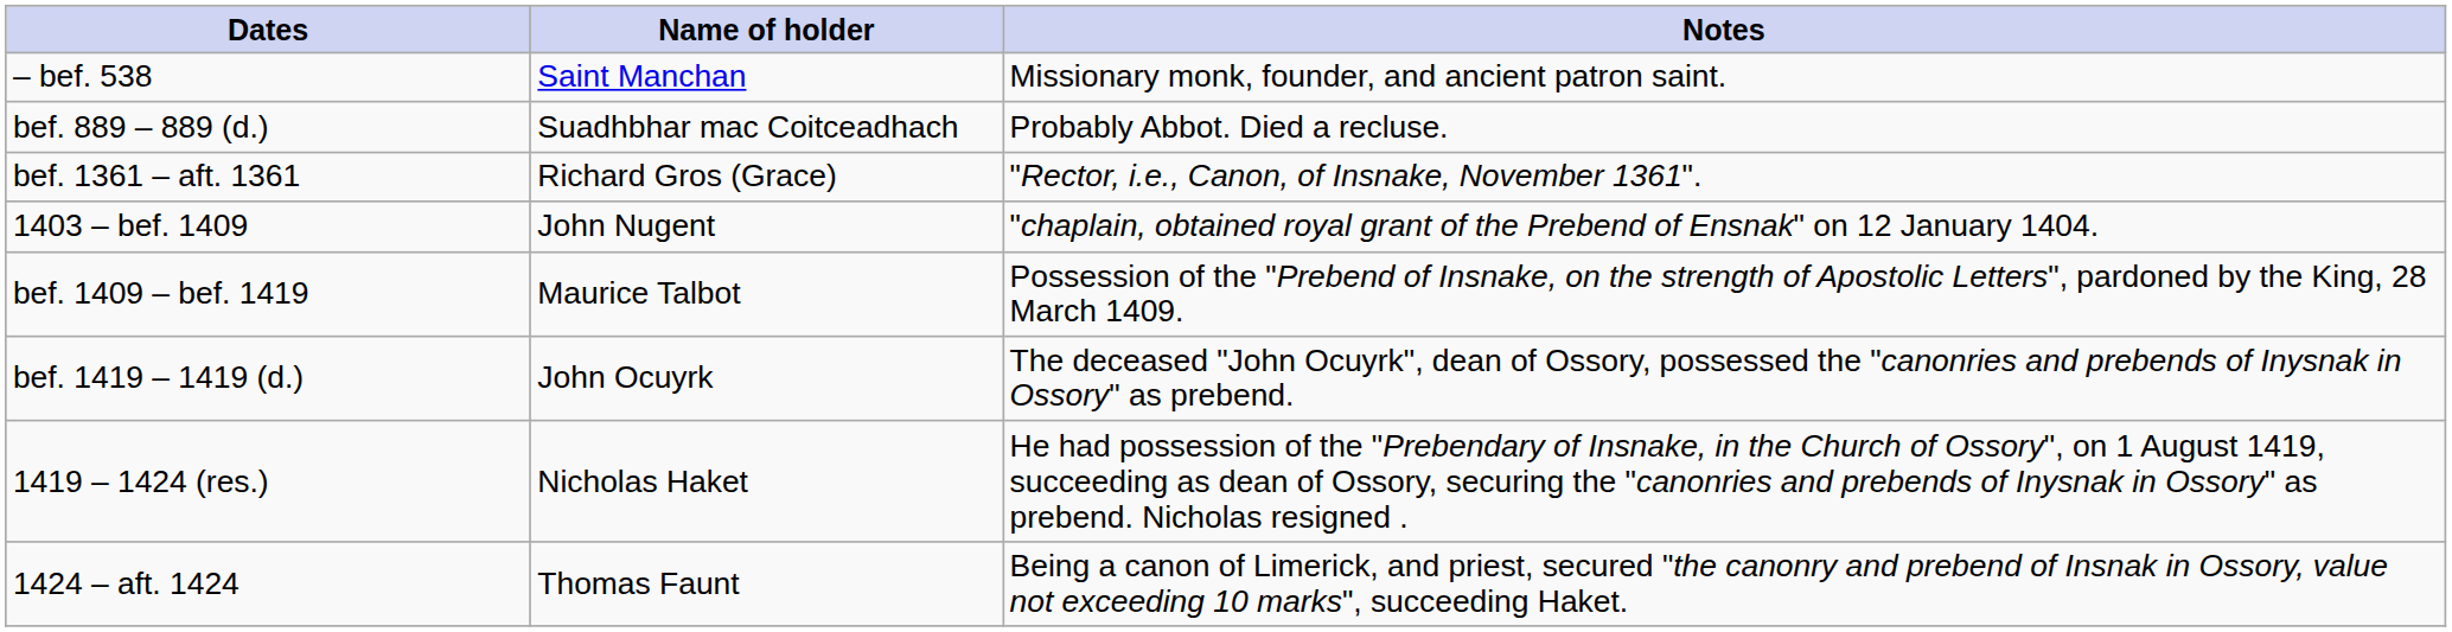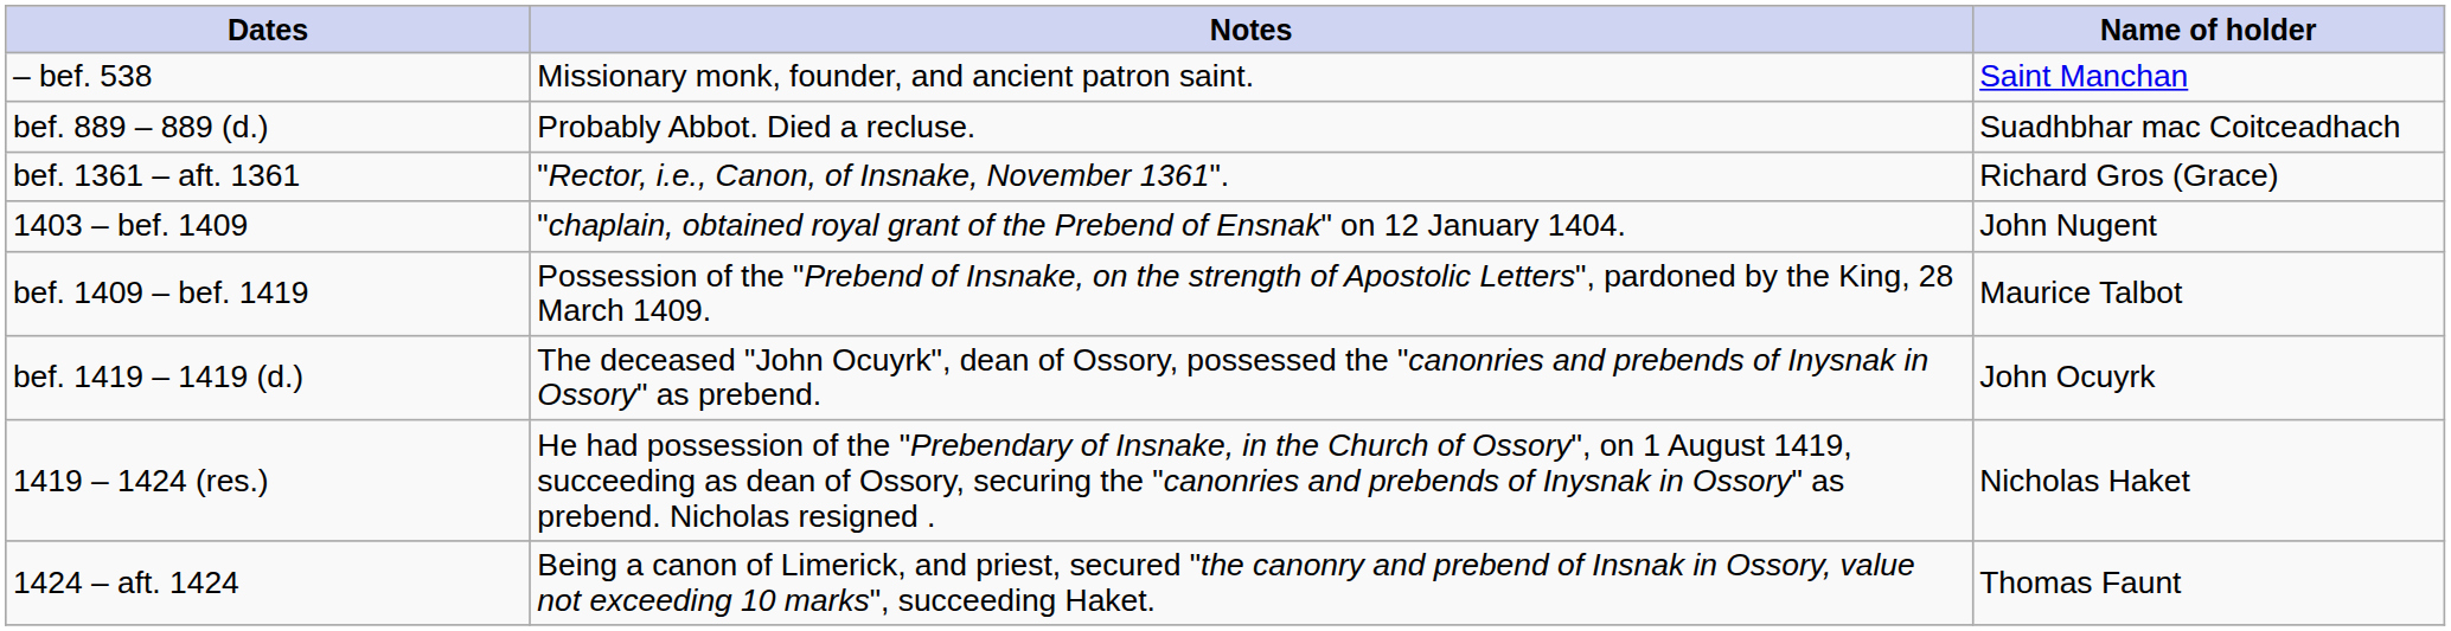columns swapped: Name of holder <-> Notes
